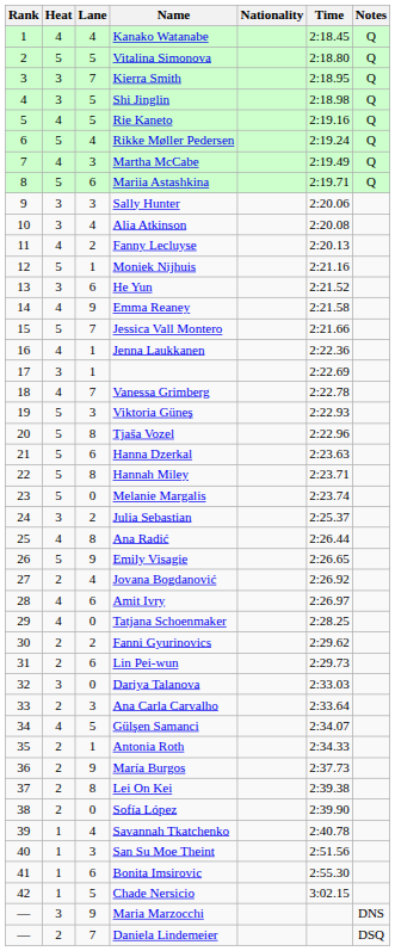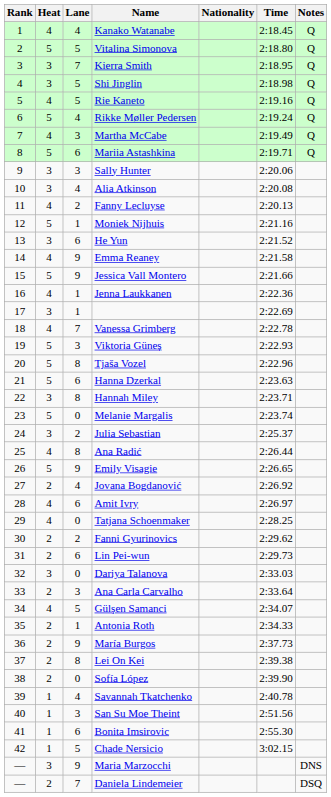Jessica Vall Montero | Lane: 7 -> 9
Hannah Miley | Heat: 5 -> 3
